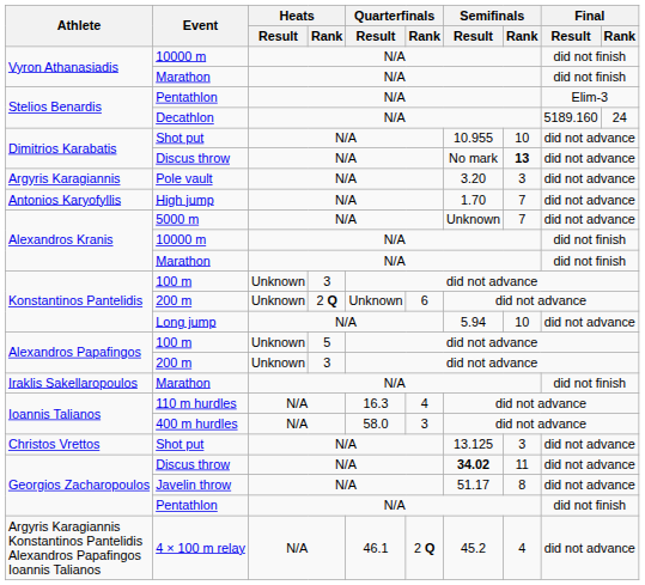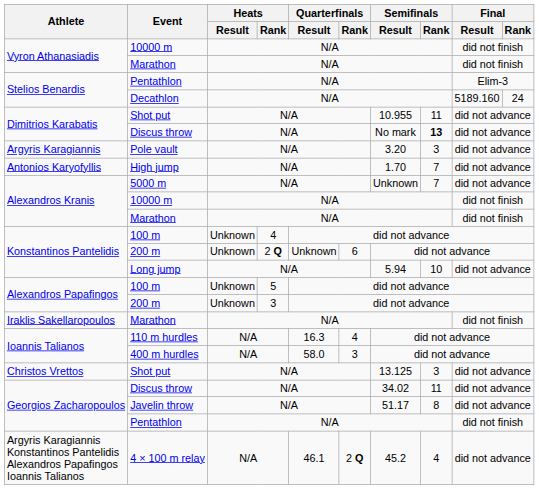Dimitrios Karabatis / Shot put | Semifinals / Rank: 10 -> 11
Konstantinos Pantelidis / 100 m | Heats / Rank: 3 -> 4
Georgios Zacharopoulos / Discus throw | Semifinals / Result: bold -> normal
